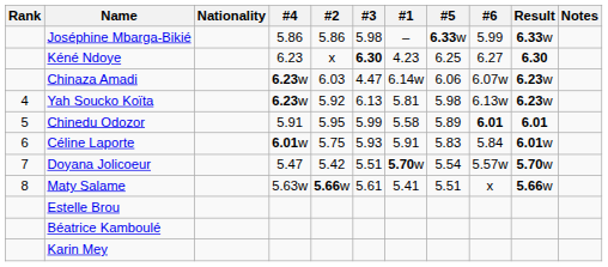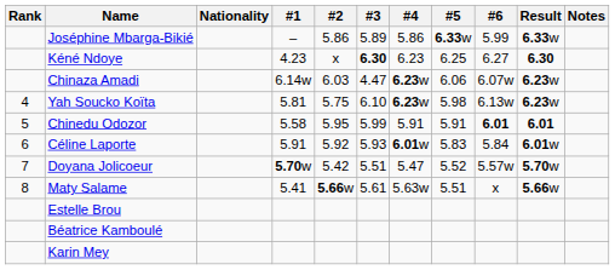columns swapped: #1 <-> #4
Joséphine Mbarga-Bikié | #3: 5.98 -> 5.89
Yah Soucko Koïta | #2: 5.92 -> 5.75
Yah Soucko Koïta | #3: 6.13 -> 6.10
Chinedu Odozor | #5: 5.89 -> 5.91
Céline Laporte | #2: 5.75 -> 5.92
Doyana Jolicoeur | #5: 5.54 -> 5.52
